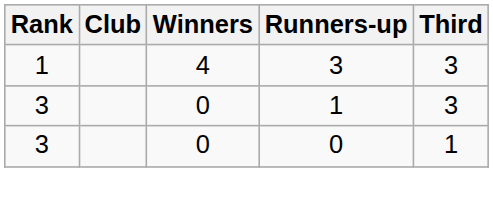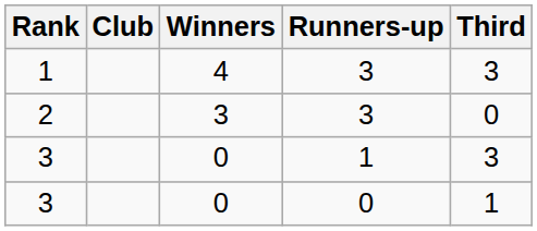+ row: 2 | 3 | 3 | 0
